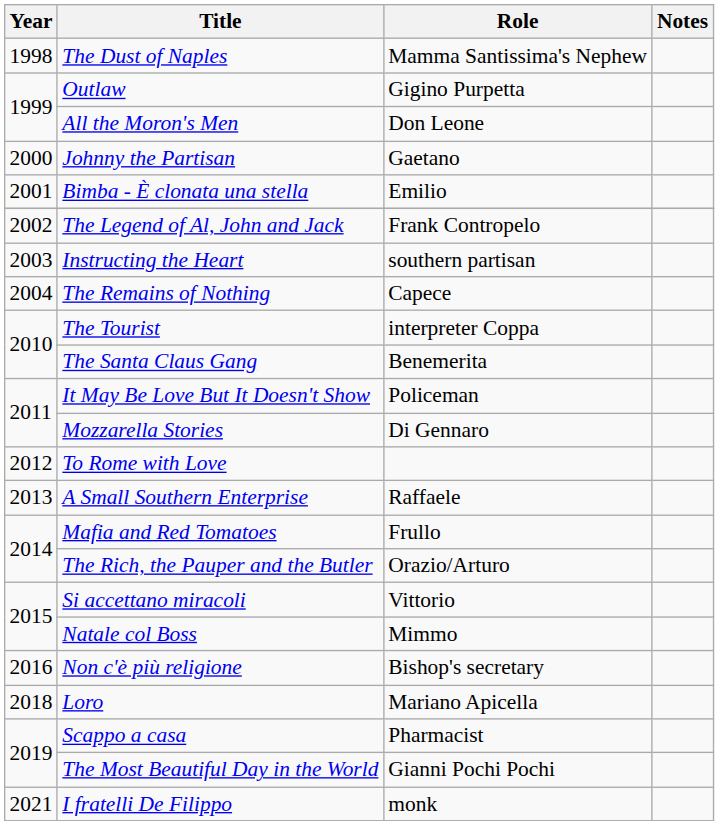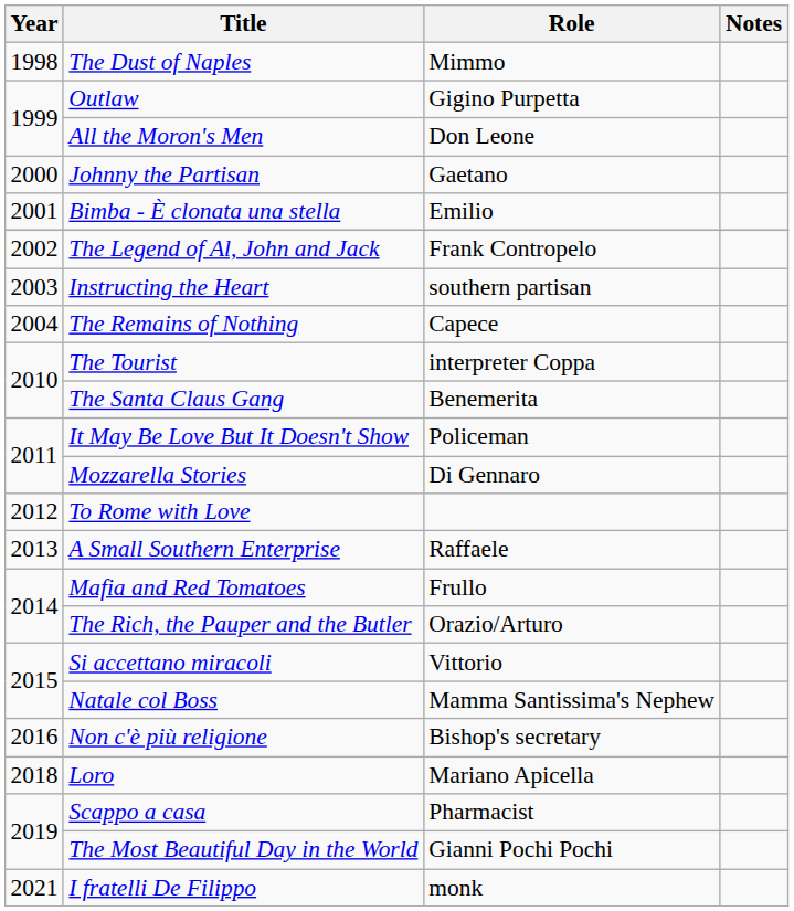The Dust of Naples | Role: Mamma Santissima's Nephew -> Mimmo
Natale col Boss | Role: Mimmo -> Mamma Santissima's Nephew
